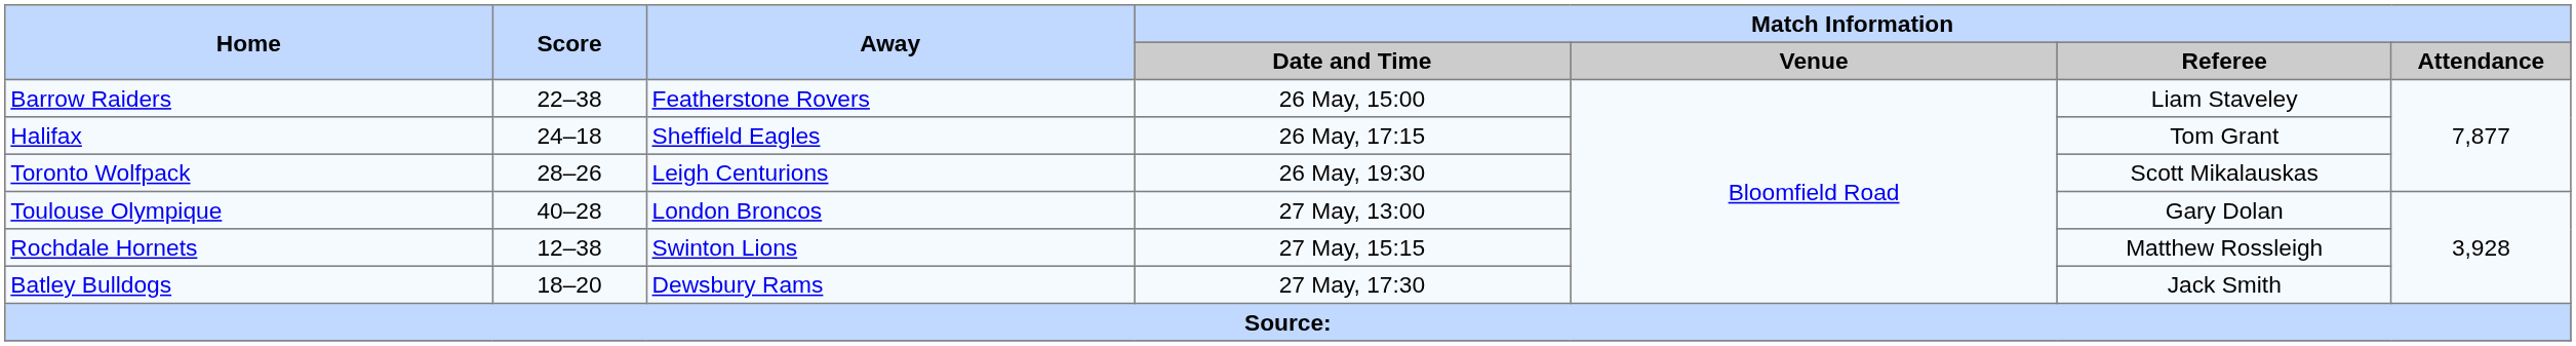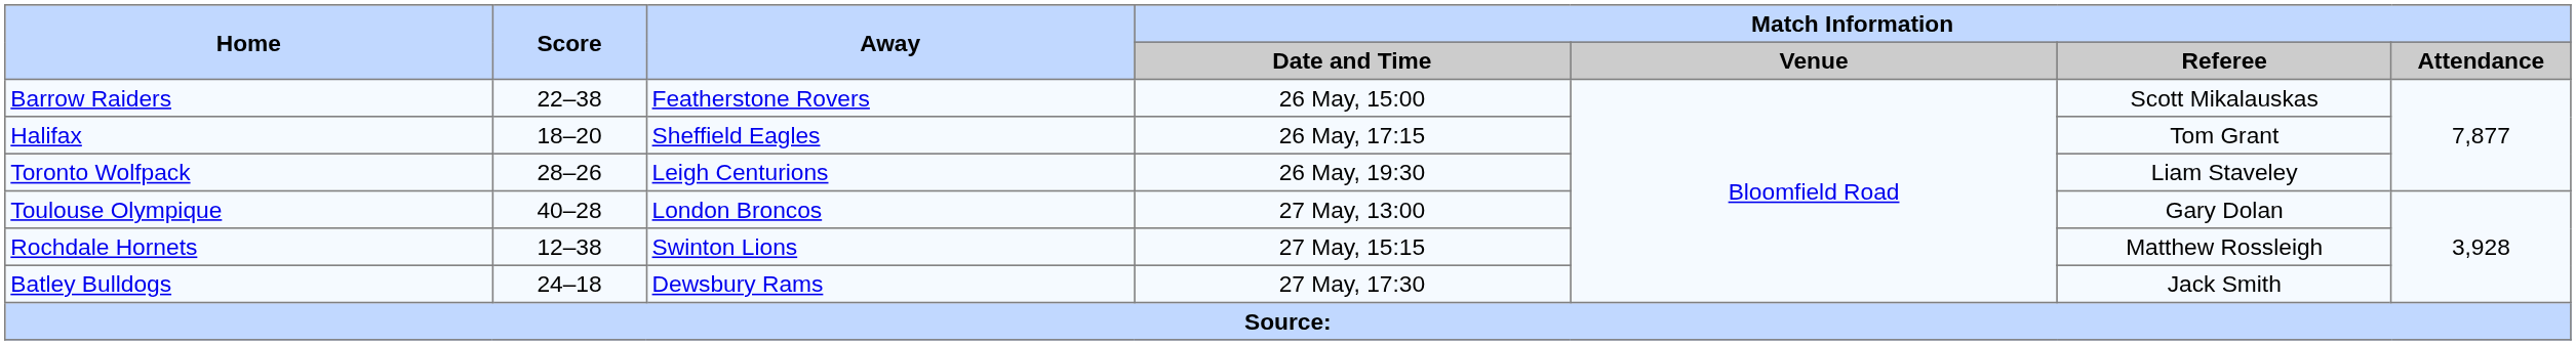Barrow Raiders | Match Information / Referee: Liam Staveley -> Scott Mikalauskas
Halifax | Score: 24–18 -> 18–20
Toronto Wolfpack | Match Information / Referee: Scott Mikalauskas -> Liam Staveley
Batley Bulldogs | Score: 18–20 -> 24–18
